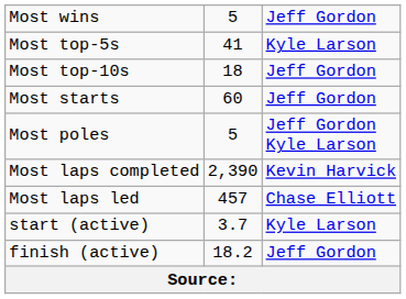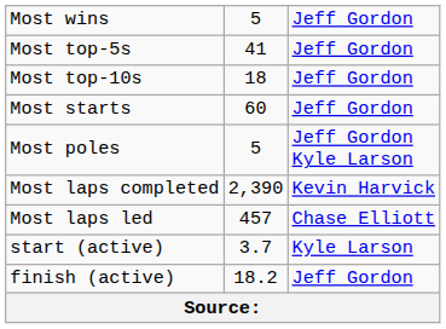Most top-5s | column 3: Kyle Larson -> Jeff Gordon
